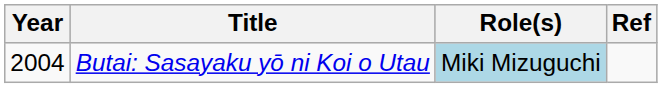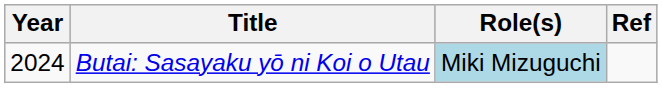Butai: Sasayaku yō ni Koi o Utau | Year: 2004 -> 2024
